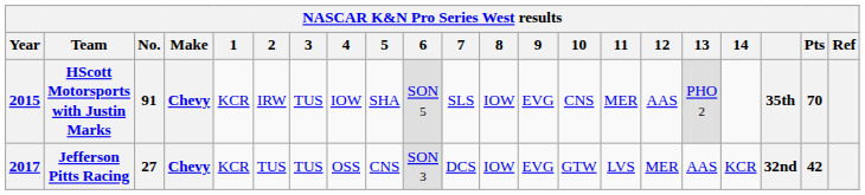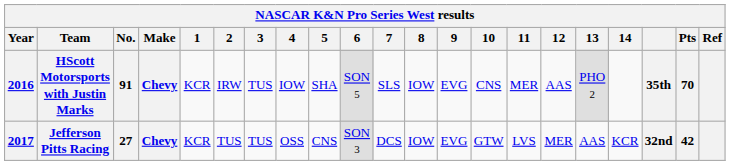HScott Motorsports with Justin Marks | Year: 2015 -> 2016
